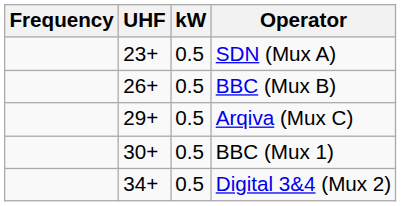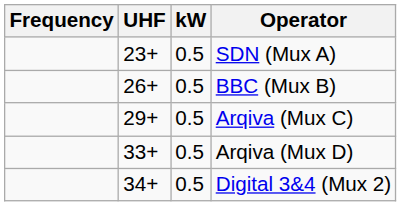- row: 30+ | 0.5 | BBC (Mux 1)
+ row: 33+ | 0.5 | Arqiva (Mux D)
